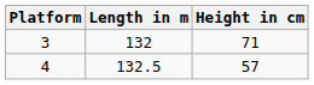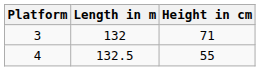4 | Height in cm: 57 -> 55
